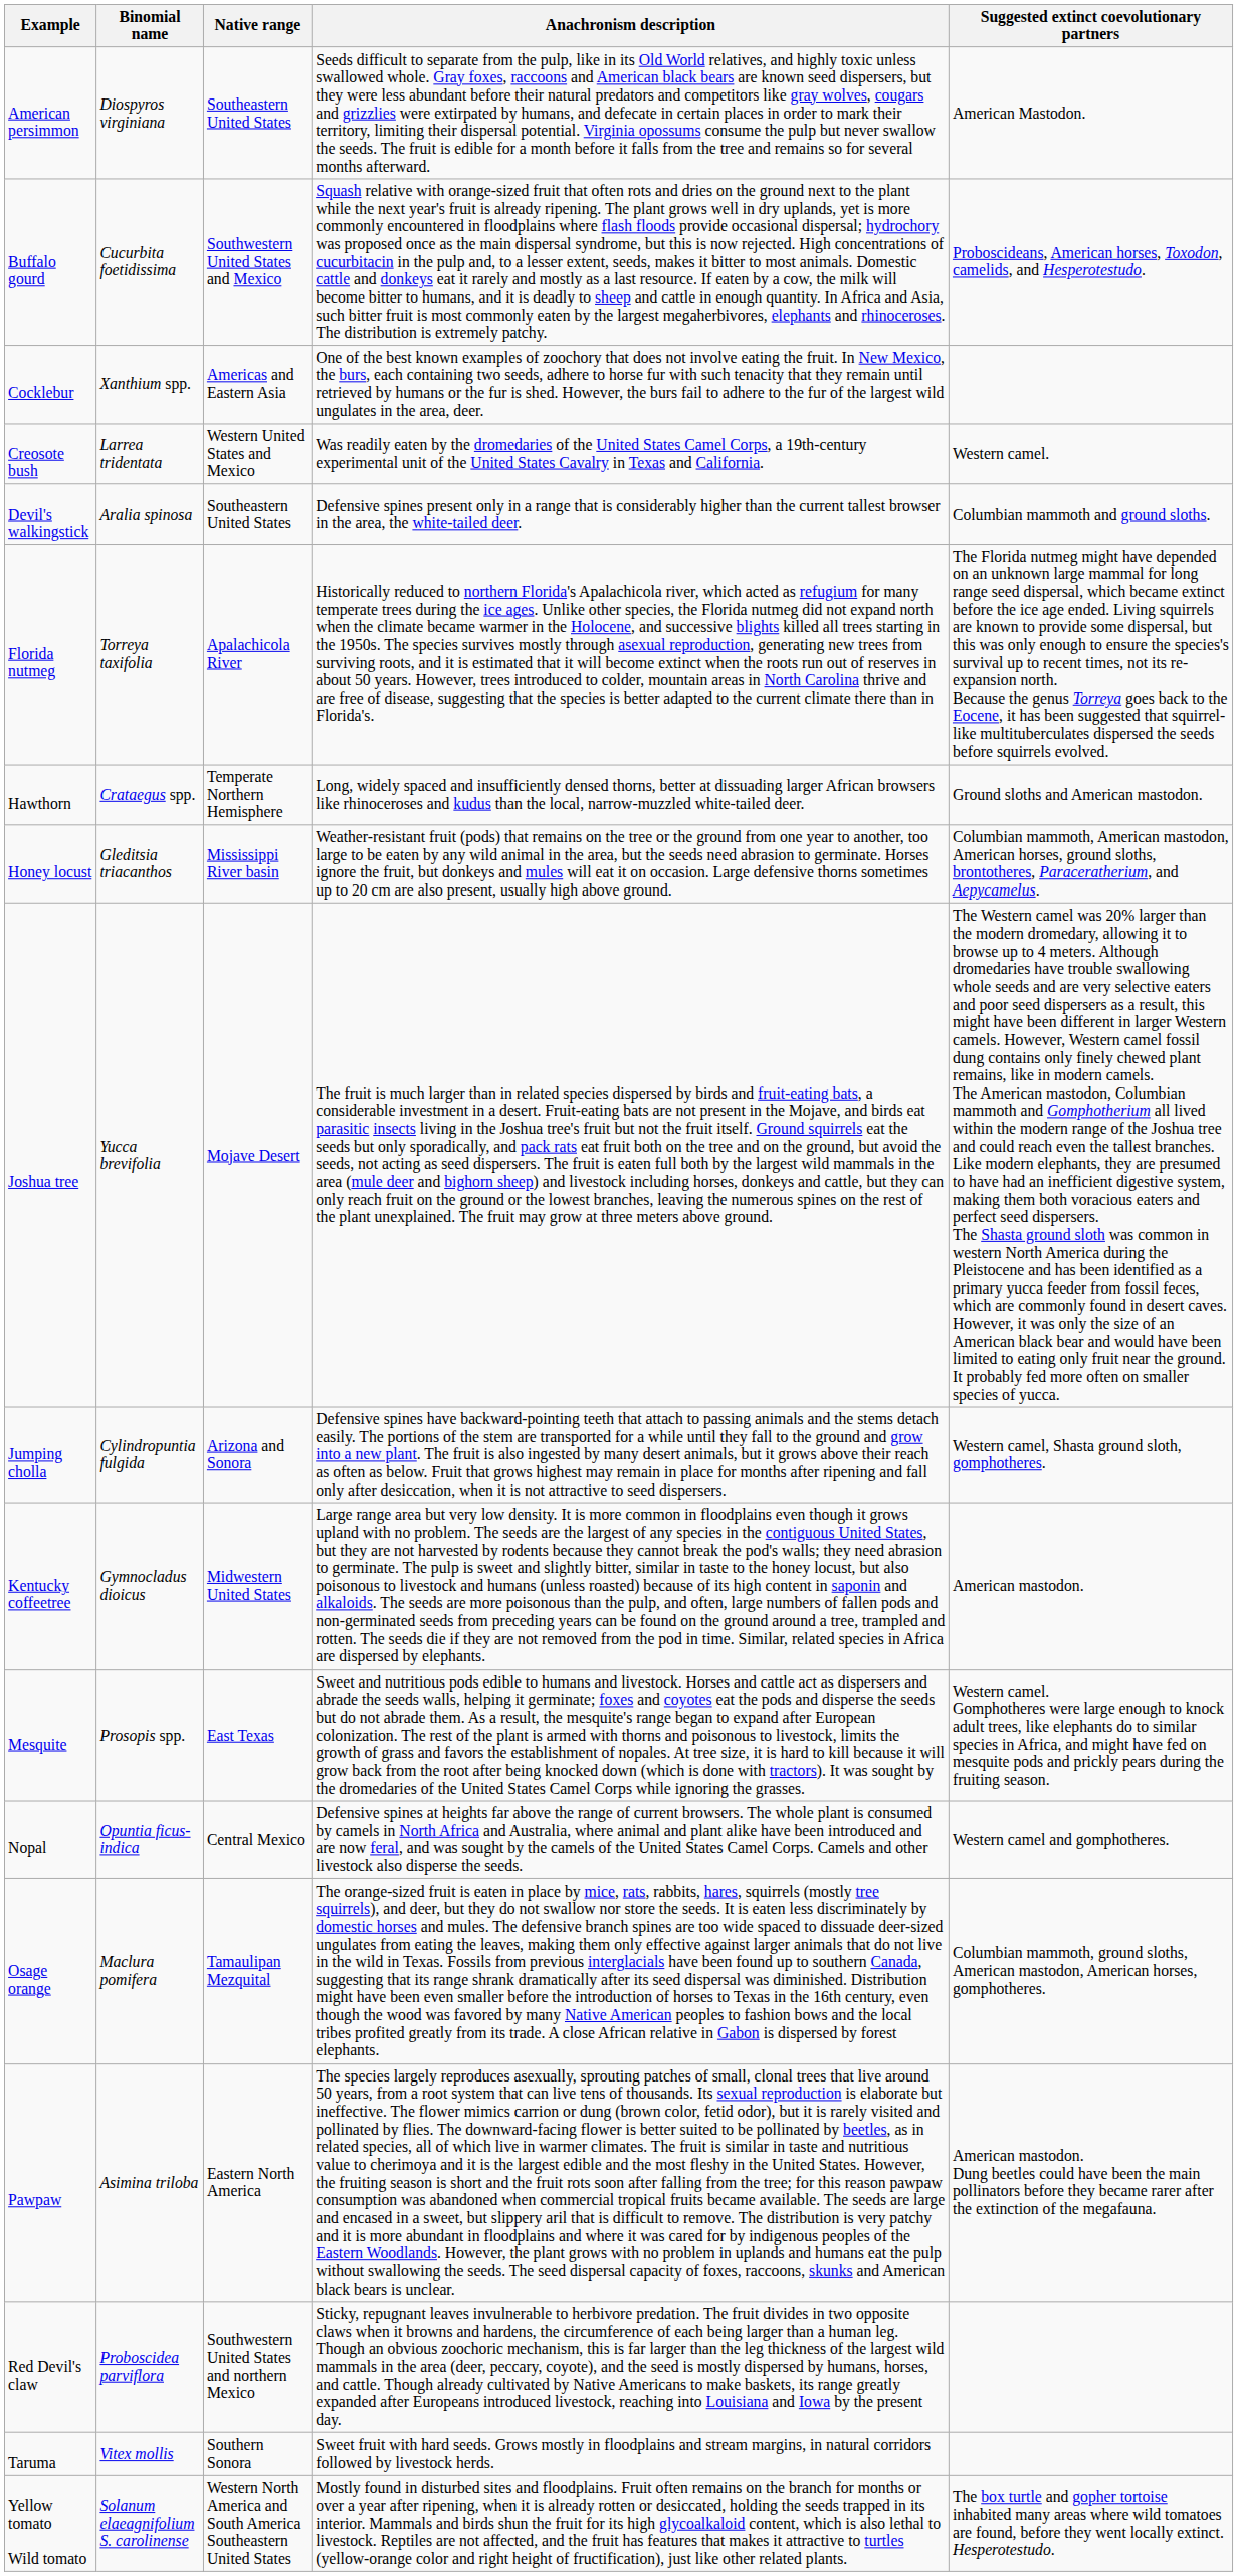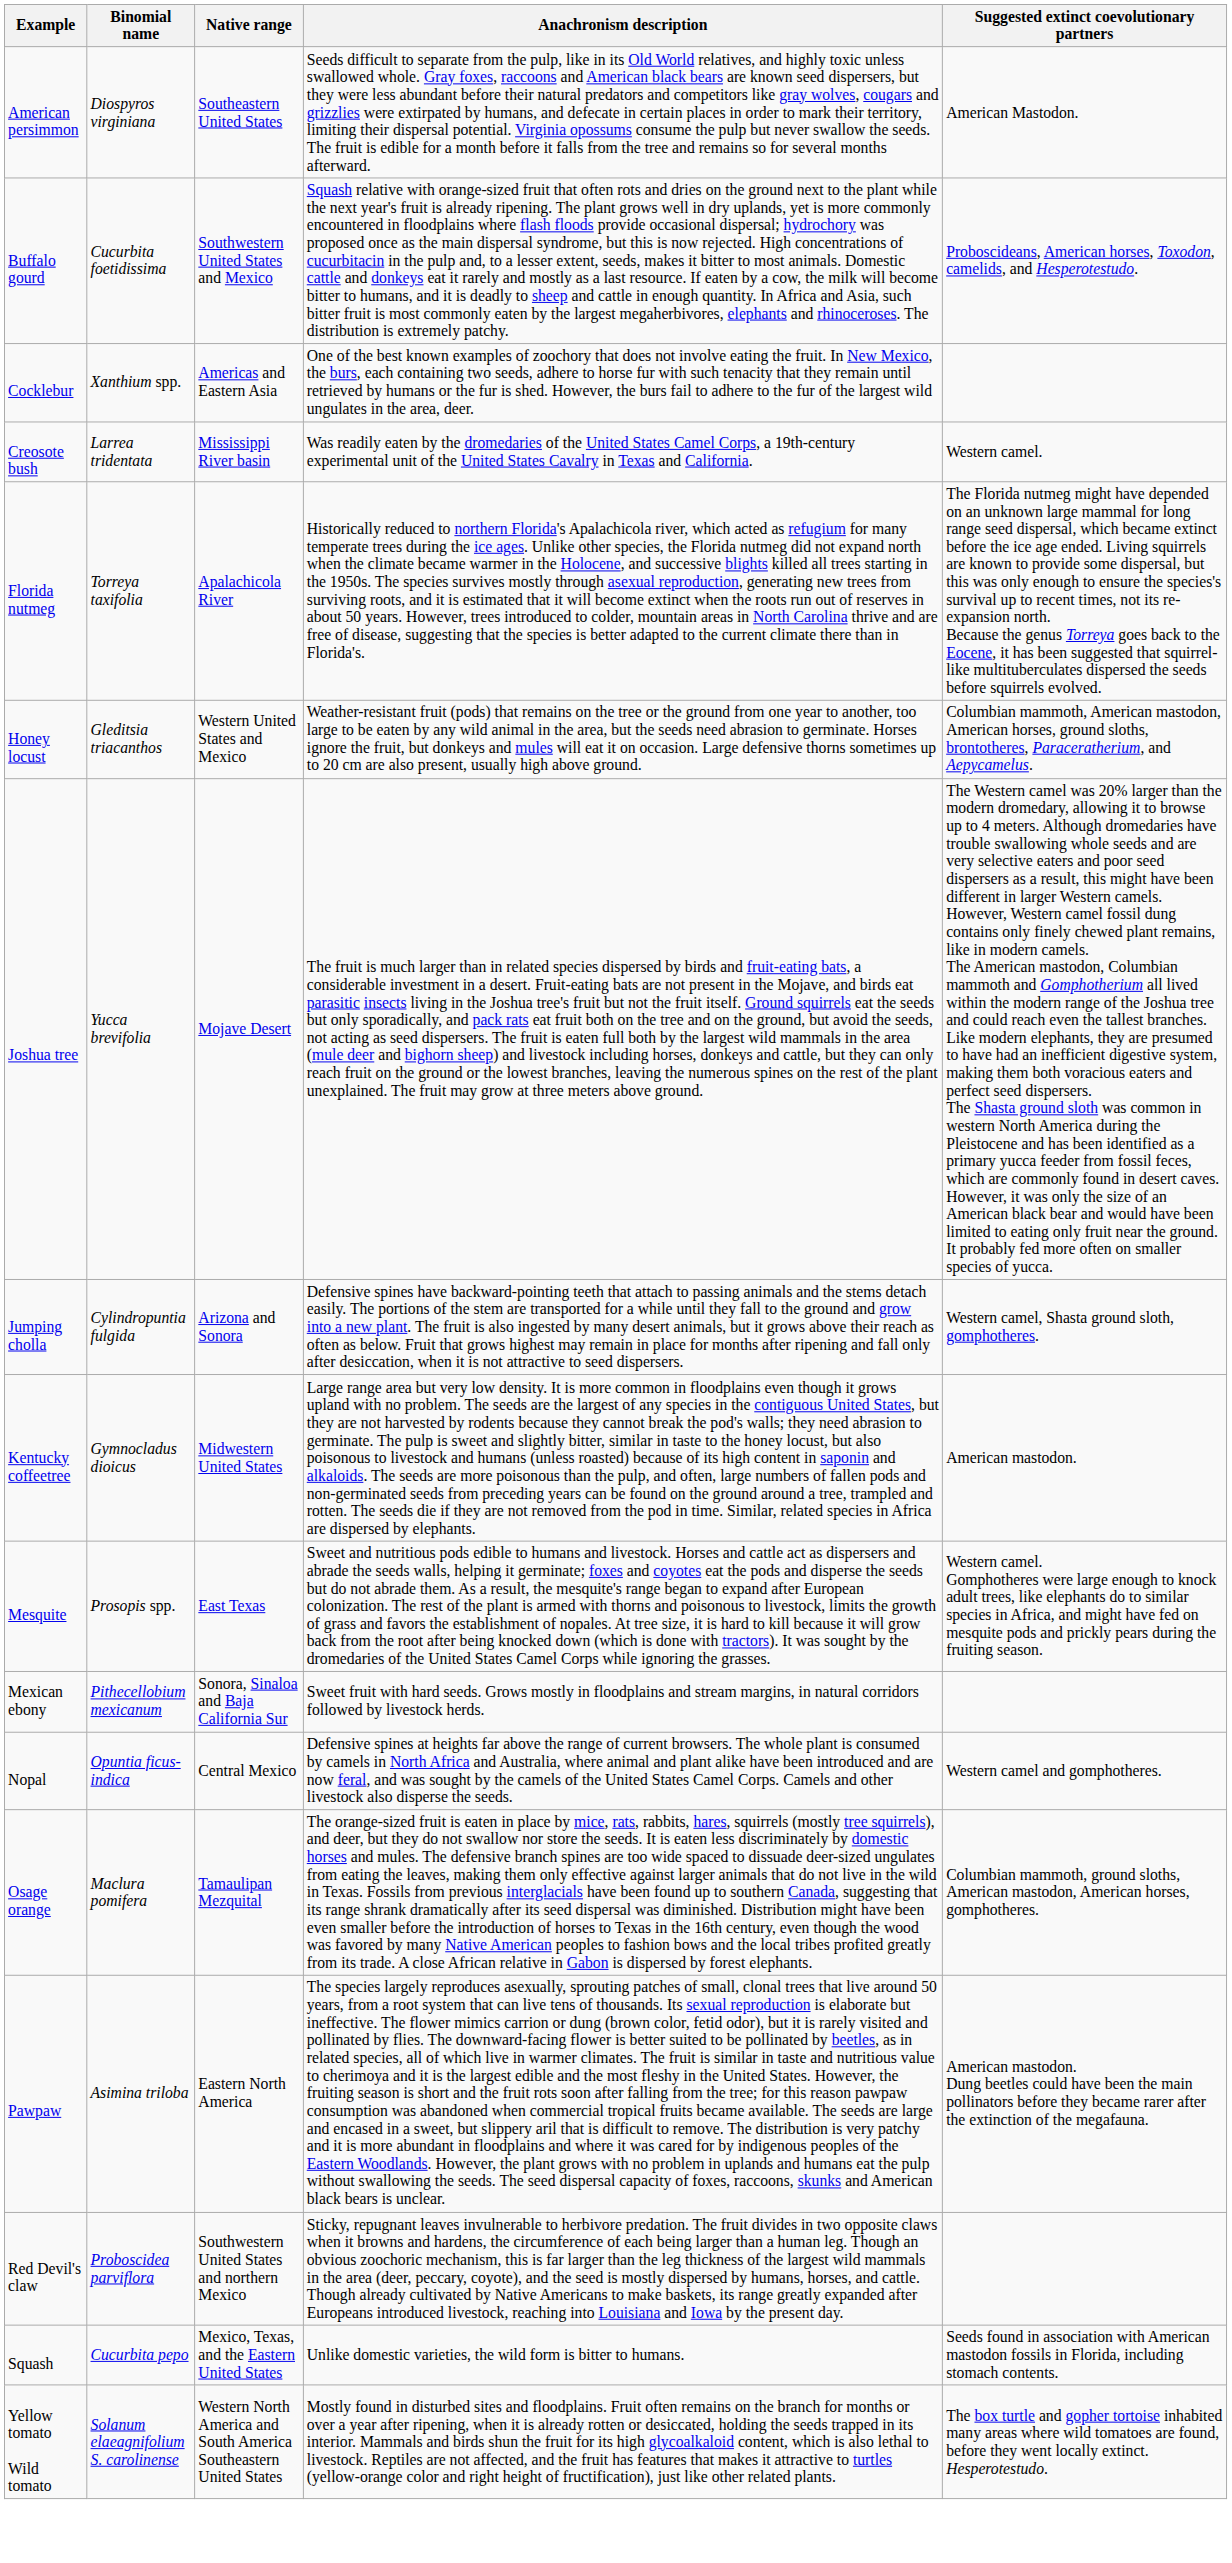Creosote bush | Native range: Western United States and Mexico -> Mississippi River basin
- row: Devil's walkingstick | Aralia spinosa | Southeastern United States | Defensive spines present only in a range that is considerably higher than the current tallest browser in the area, the white-tailed deer. | Columbian mammoth and ground sloths.
- row: Hawthorn | Crataegus spp. | Temperate Northern Hemisphere | Long, widely spaced and insufficiently densed thorns, better at dissuading larger African browsers like rhinoceroses and kudus than the local, narrow-muzzled white-tailed deer. | Ground sloths and American mastodon.
Honey locust | Native range: Mississippi River basin -> Western United States and Mexico
+ row: Mexican ebony | Pithecellobium mexicanum | Sonora, Sinaloa and Baja California Sur | Sweet fruit with hard seeds. Grows mostly in floodplains and stream margins, in natural corridors followed by livestock herds.
+ row: Squash | Cucurbita pepo | Mexico, Texas, and the Eastern United States | Unlike domestic varieties, the wild form is bitter to humans. | Seeds found in association with American mastodon fossils in Florida, including stomach contents.
- row: Taruma | Vitex mollis | Southern Sonora | Sweet fruit with hard seeds. Grows mostly in floodplains and stream margins, in natural corridors followed by livestock herds.
